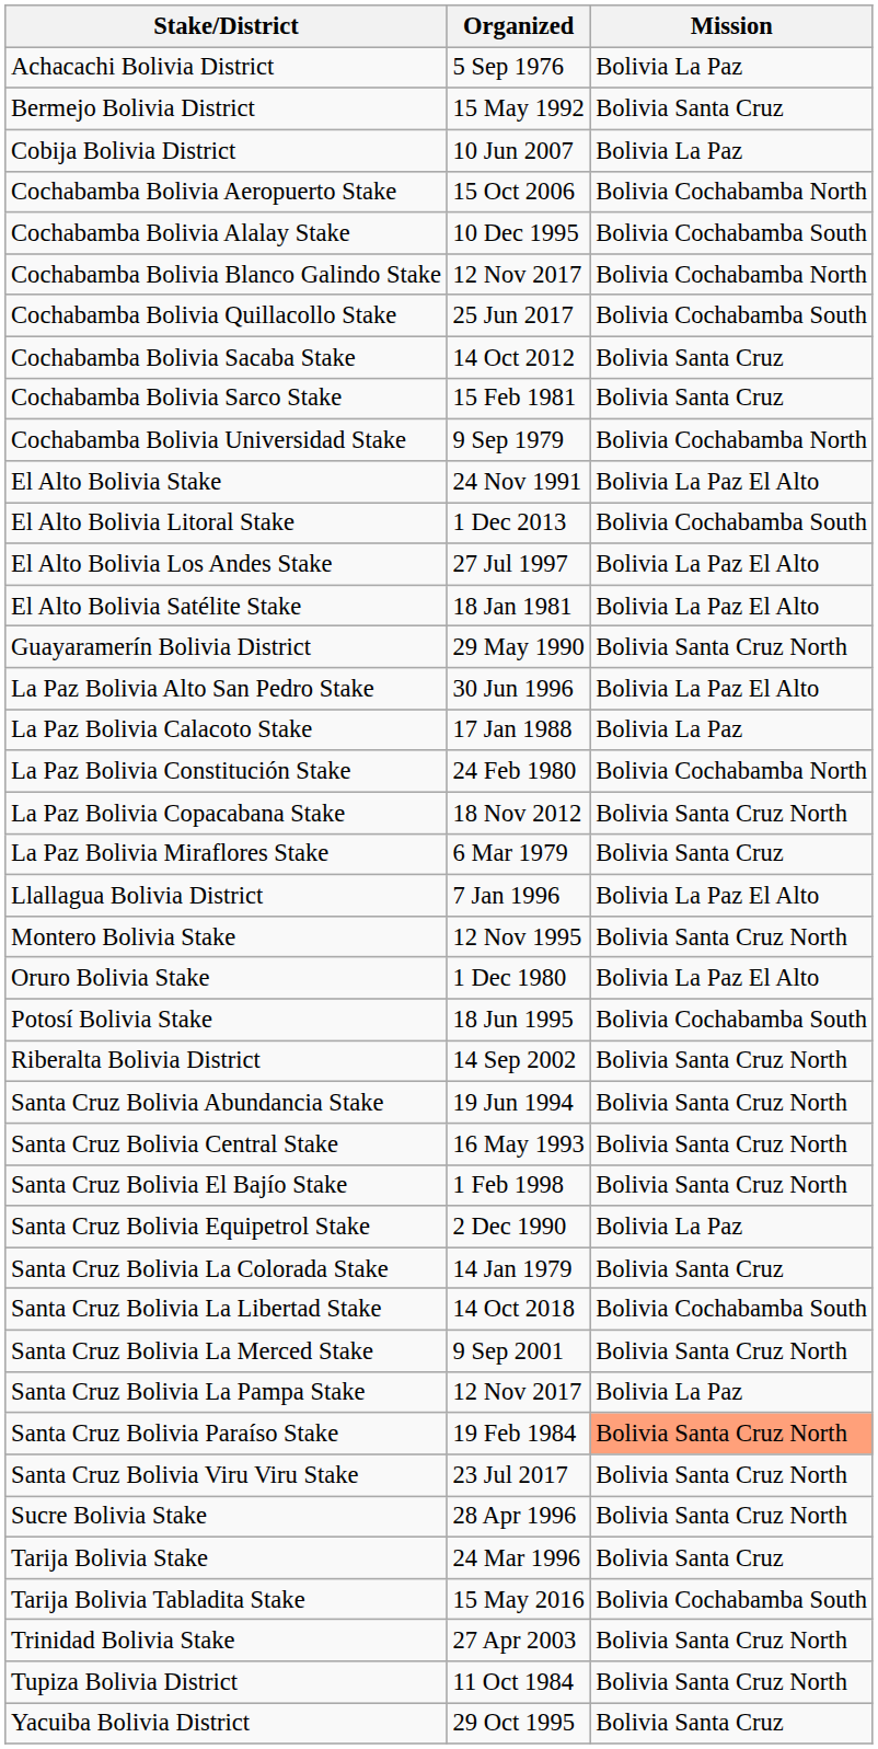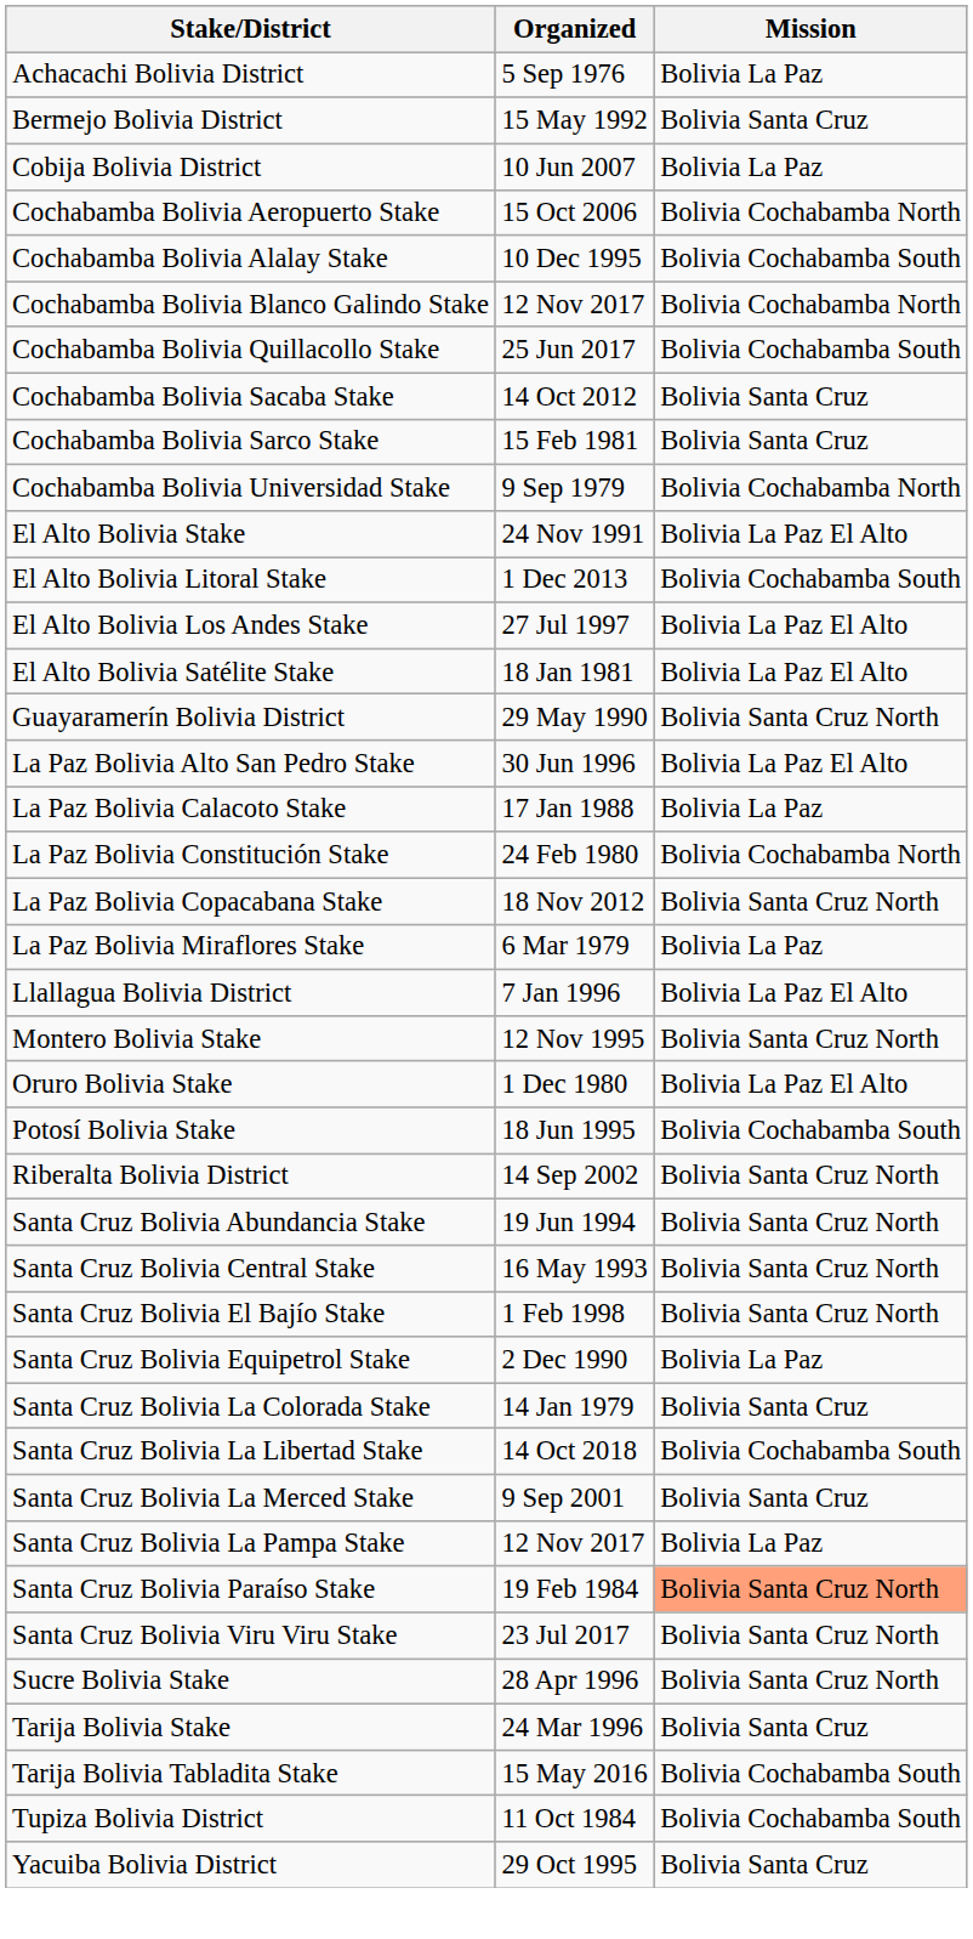La Paz Bolivia Miraflores Stake | Mission: Bolivia Santa Cruz -> Bolivia La Paz
Santa Cruz Bolivia La Merced Stake | Mission: Bolivia Santa Cruz North -> Bolivia Santa Cruz
- row: Trinidad Bolivia Stake | 27 Apr 2003 | Bolivia Santa Cruz North
Tupiza Bolivia District | Mission: Bolivia Santa Cruz North -> Bolivia Cochabamba South
